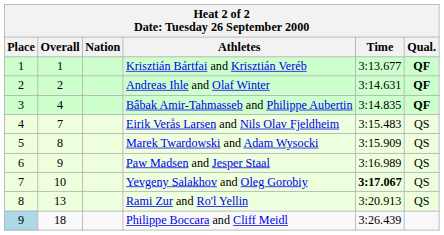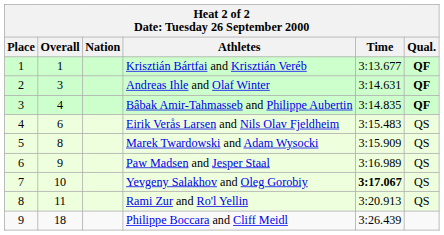Andreas Ihle and Olaf Winter | Overall: 2 -> 3
Eirik Verås Larsen and Nils Olav Fjeldheim | Overall: 7 -> 6
Rami Zur and Ro'l Yellin | Overall: 13 -> 11
Philippe Boccara and Cliff Meidl | Place: lightblue background -> no background
